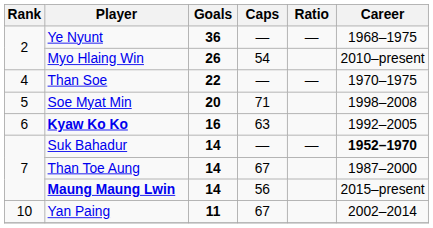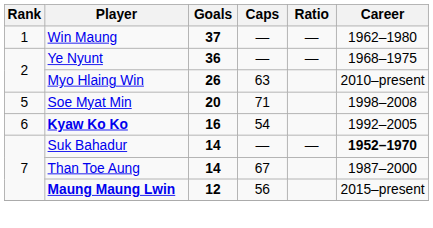+ row: 1 | Win Maung | 37 | — | — | 1962–1980
Myo Hlaing Win | Caps: 54 -> 63
- row: 4 | Than Soe | 22 | — | — | 1970–1975
Kyaw Ko Ko | Caps: 63 -> 54
Maung Maung Lwin | Goals: 14 -> 12
- row: 10 | Yan Paing | 11 | 67 | 2002–2014
